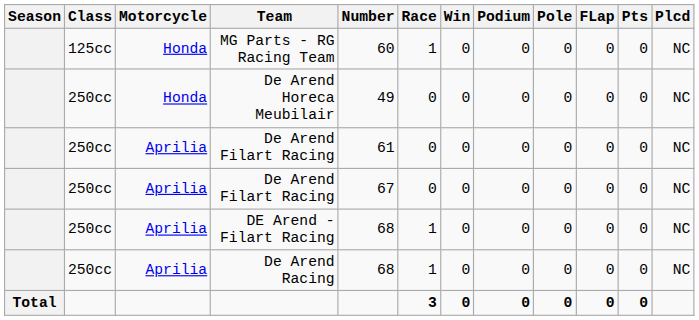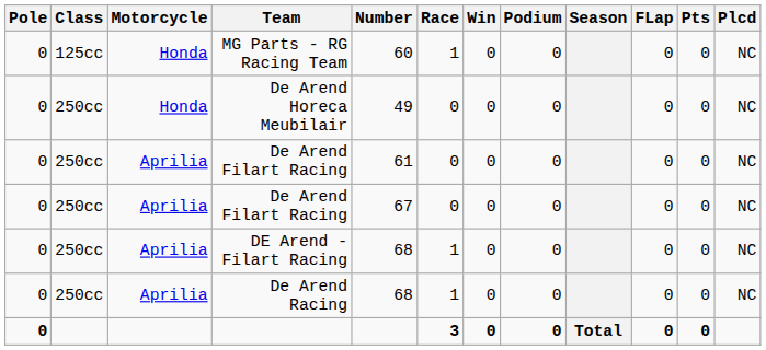columns swapped: Season <-> Pole
